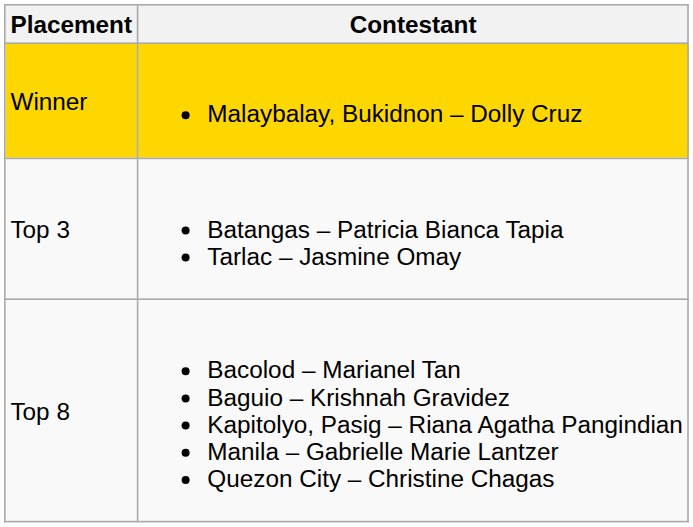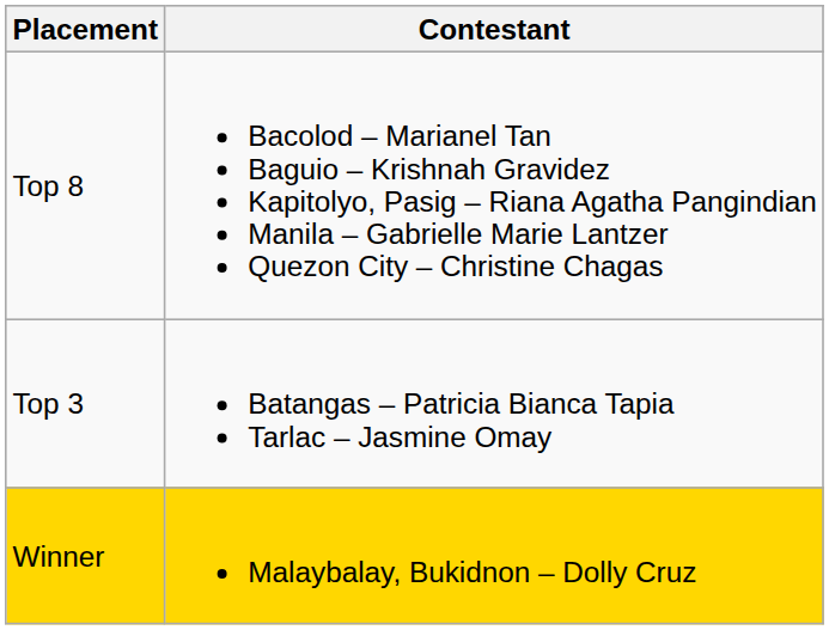rows swapped: Winner <-> Top 8
